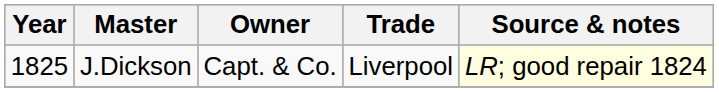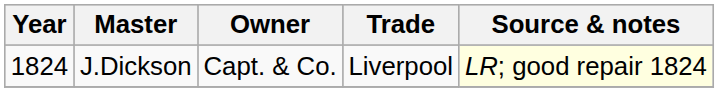J.Dickson | Year: 1825 -> 1824
